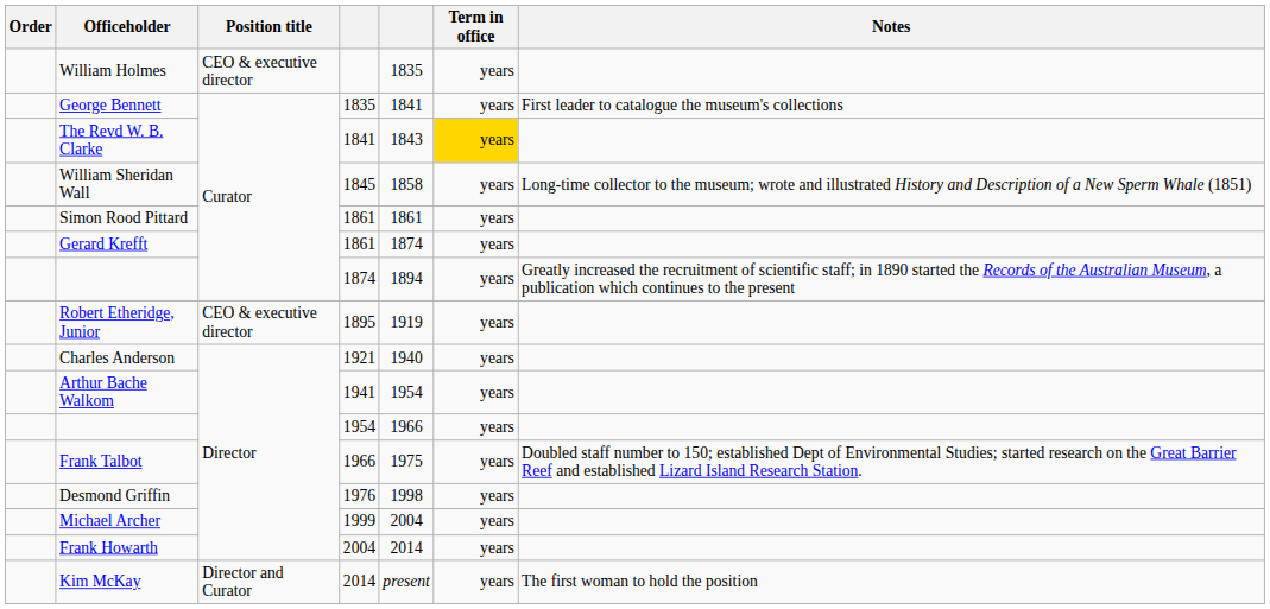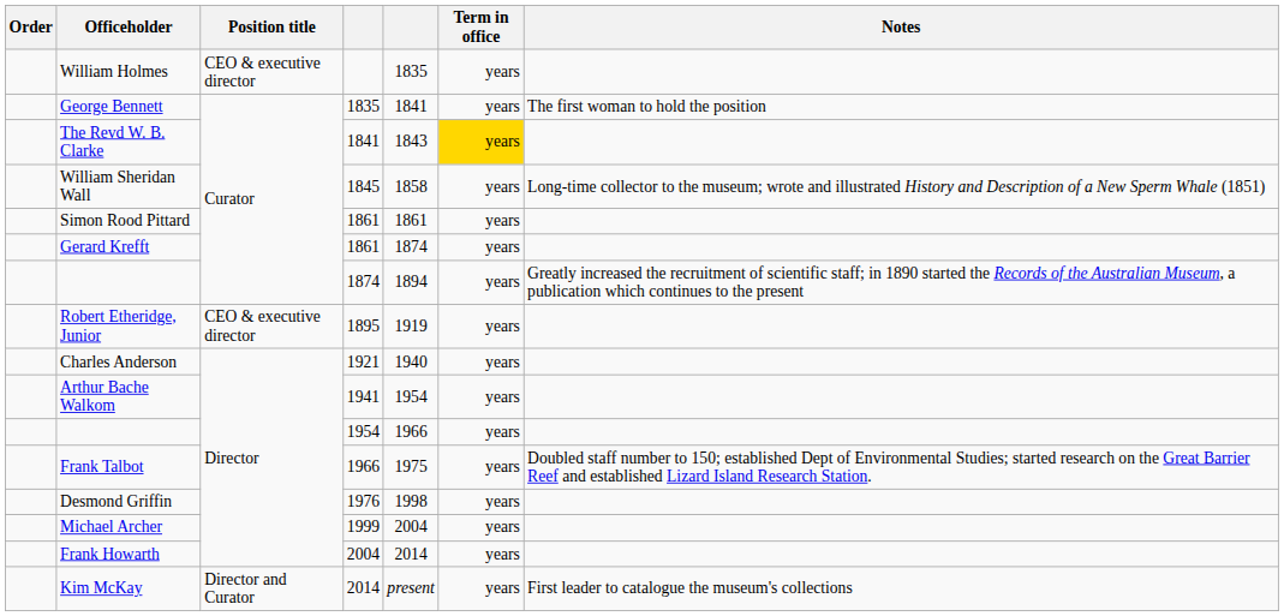George Bennett | Notes: First leader to catalogue the museum's collections -> The first woman to hold the position
Kim McKay | Notes: The first woman to hold the position -> First leader to catalogue the museum's collections
